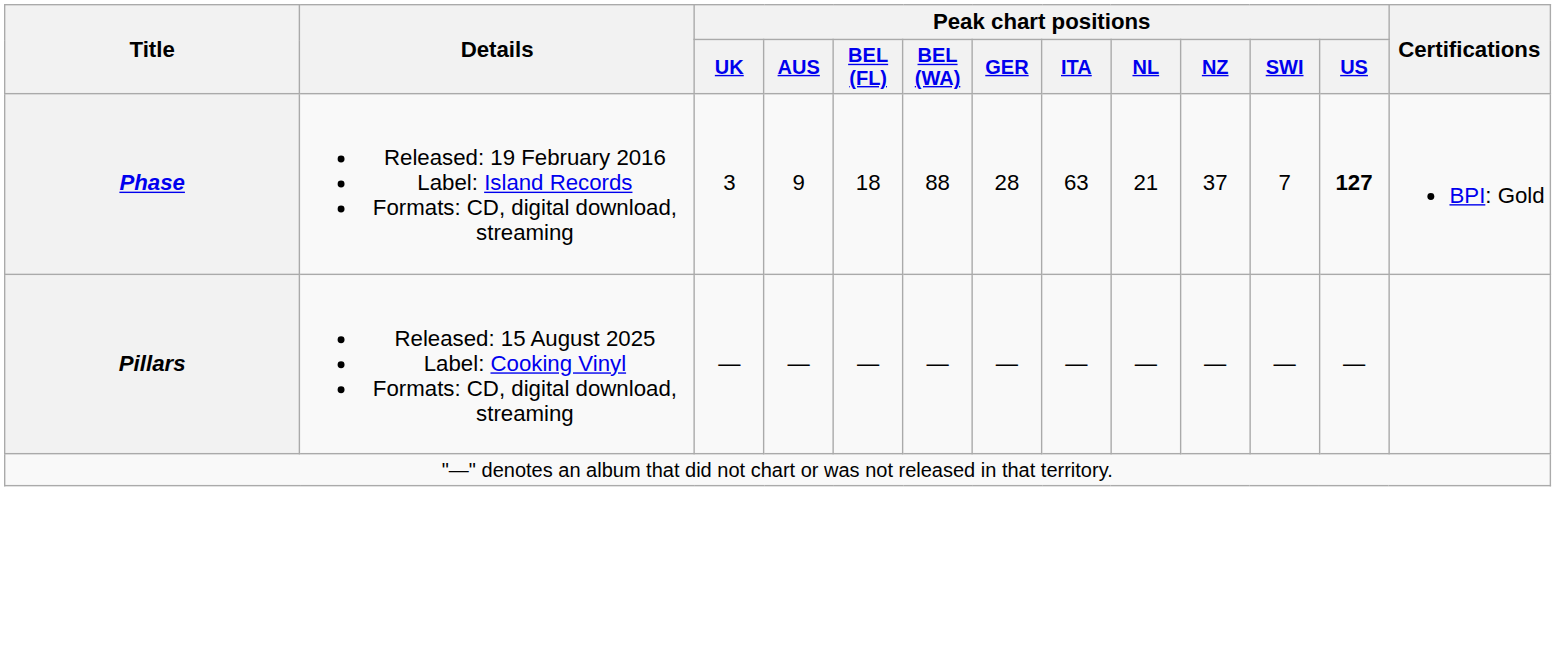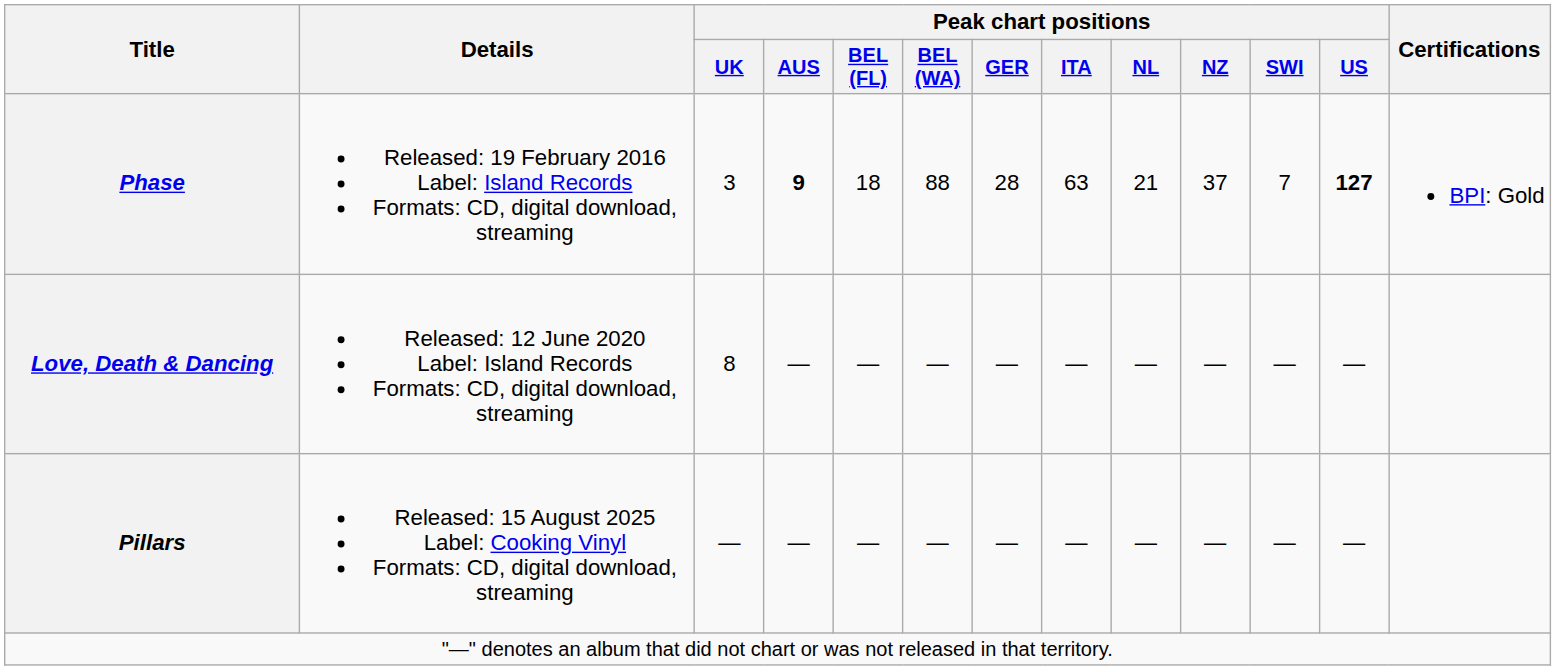Phase | Peak chart positions / AUS: normal -> bold
+ row: Love, Death & Dancing | Released: 12 June 2020 Label: Island Records Formats: CD, digital download, streaming | 8 | — | — | — | — | — | — | — | — | —
